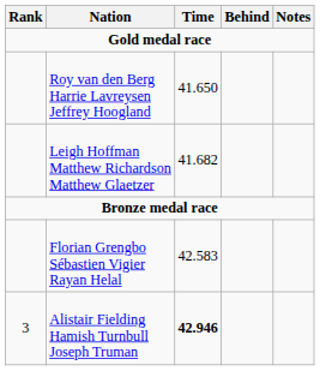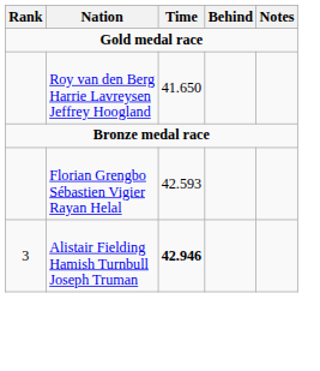- row: Leigh Hoffman Matthew Richardson Matthew Glaetzer | 41.682
Florian Grengbo Sébastien Vigier Rayan Helal | Time: 42.583 -> 42.593
